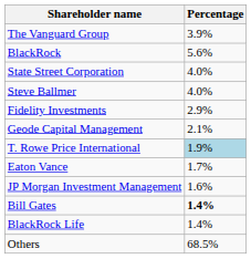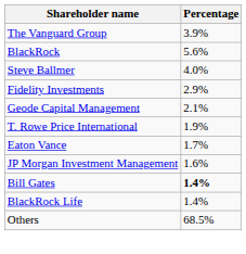- row: State Street Corporation | 4.0%
T. Rowe Price International | Percentage: lightblue background -> no background
